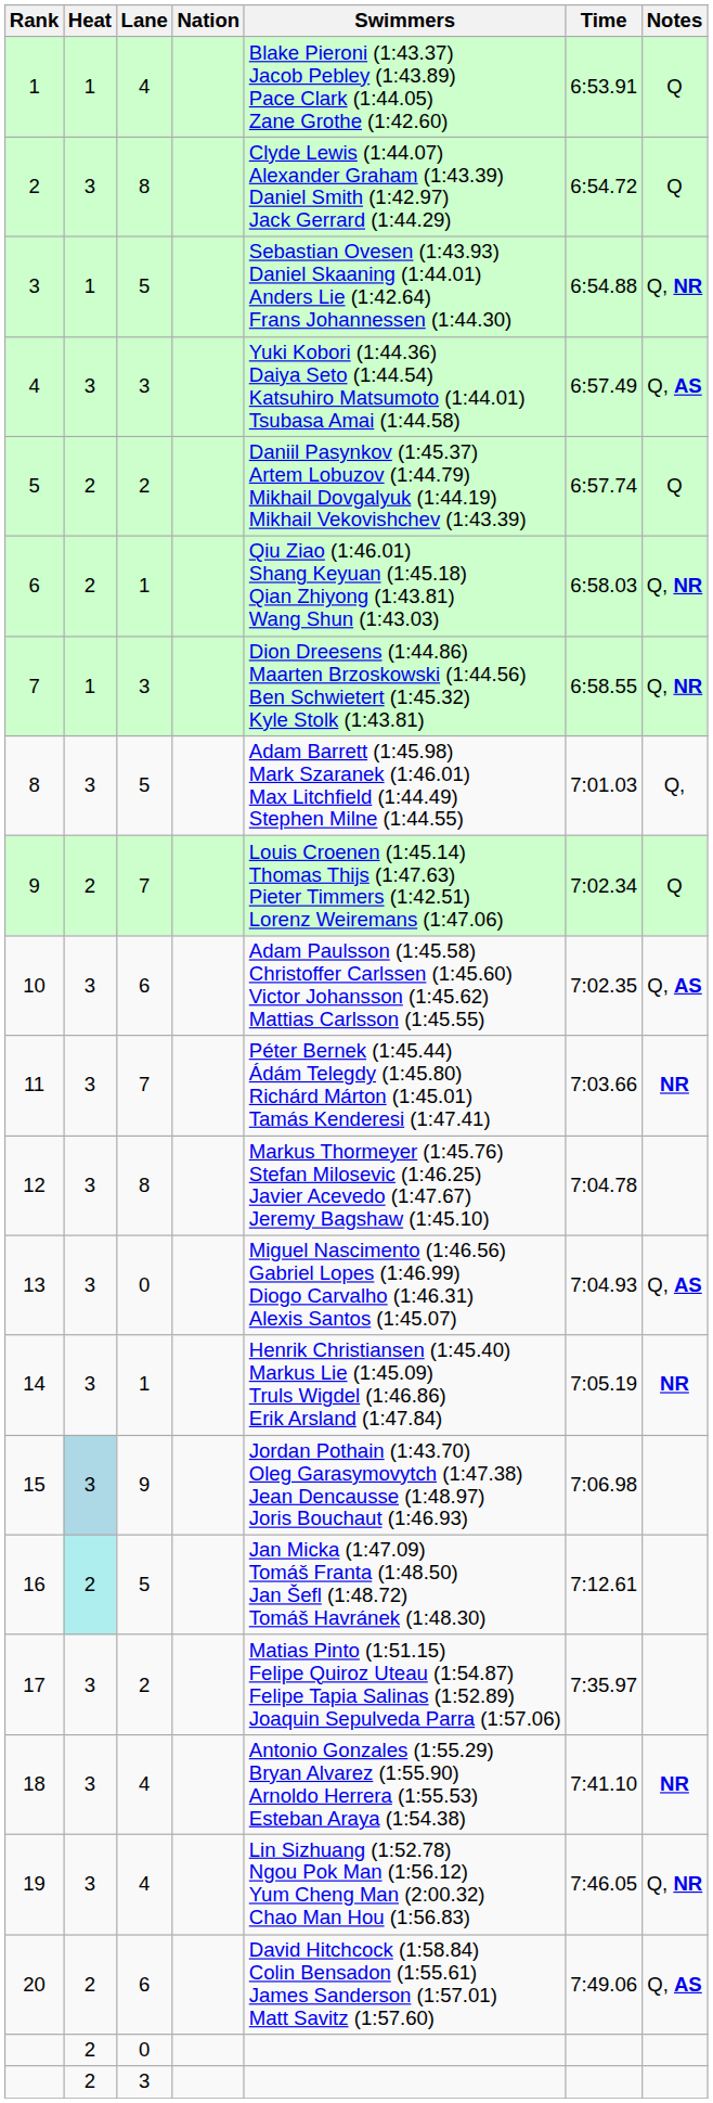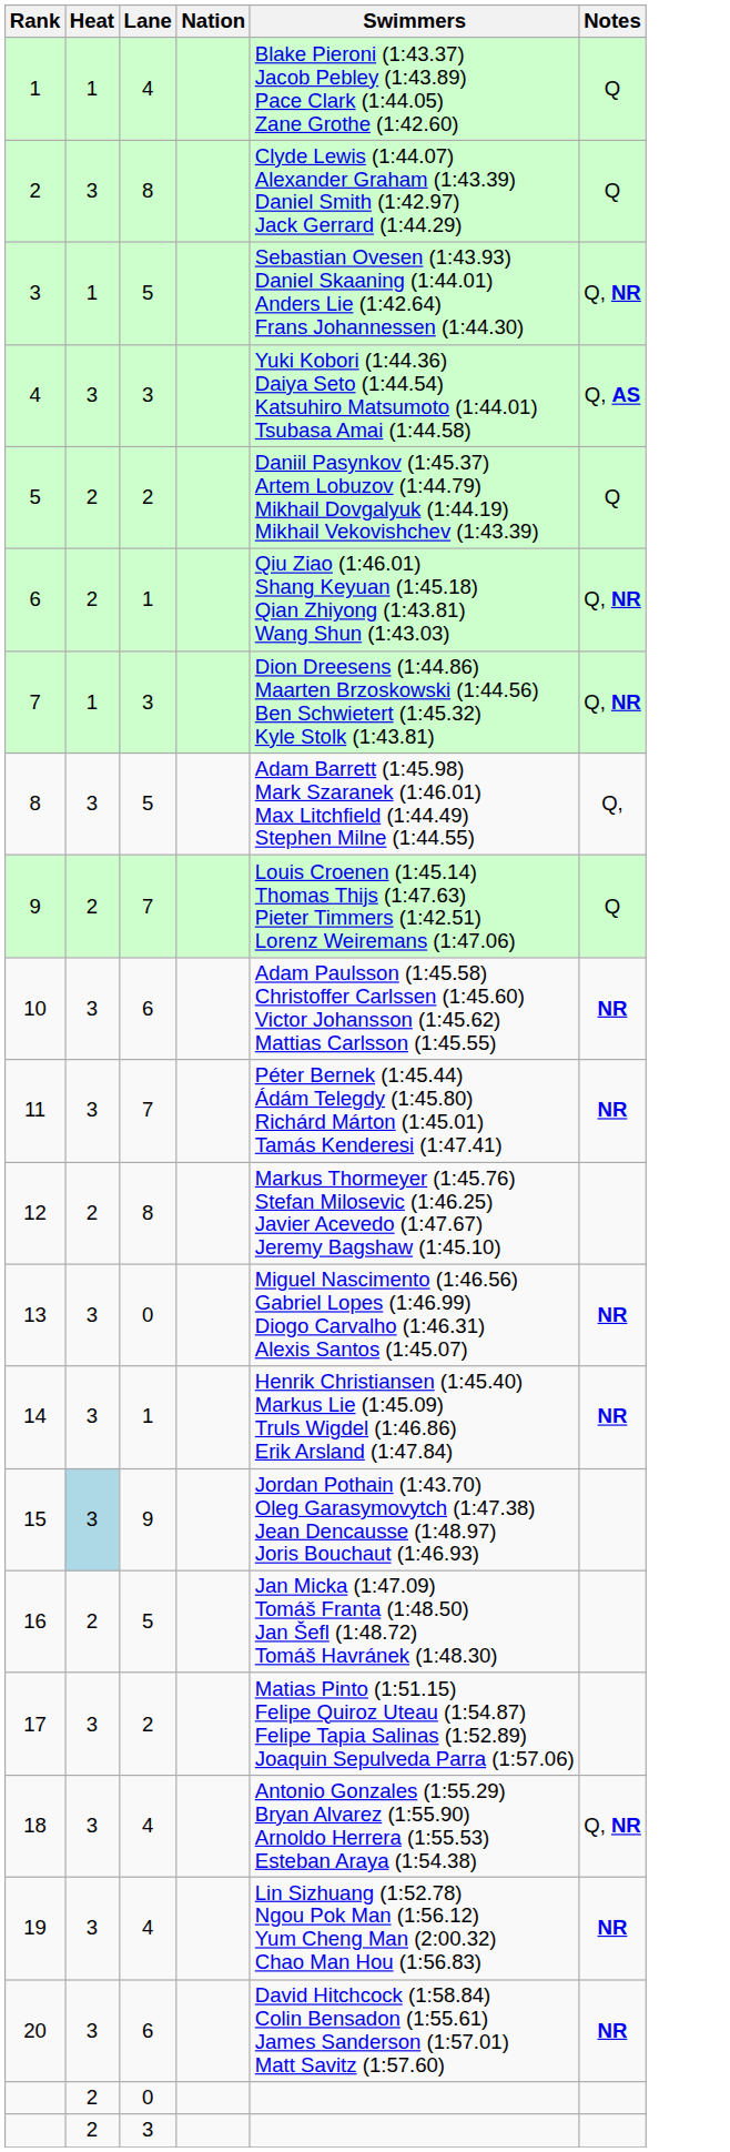- column: Time | 6:53.91 | 6:54.72 | 6:54.88 | 6:57.49 | 6:57.74 | 6:58.03 | 6:58.55 | 7:01.03 | 7:02.34 | 7:02.35 | 7:03.66 | 7:04.78 | 7:04.93 | 7:05.19 | 7:06.98 | 7:12.61 | 7:35.97 | 7:41.10 | 7:46.05 | 7:49.06
10 | Notes: Q, AS -> NR
12 | Heat: 3 -> 2
13 | Notes: Q, AS -> NR
16 | Heat: paleturquoise background -> no background
18 | Notes: NR -> Q, NR
19 | Notes: Q, NR -> NR
20 | Heat: 2 -> 3
20 | Notes: Q, AS -> NR
